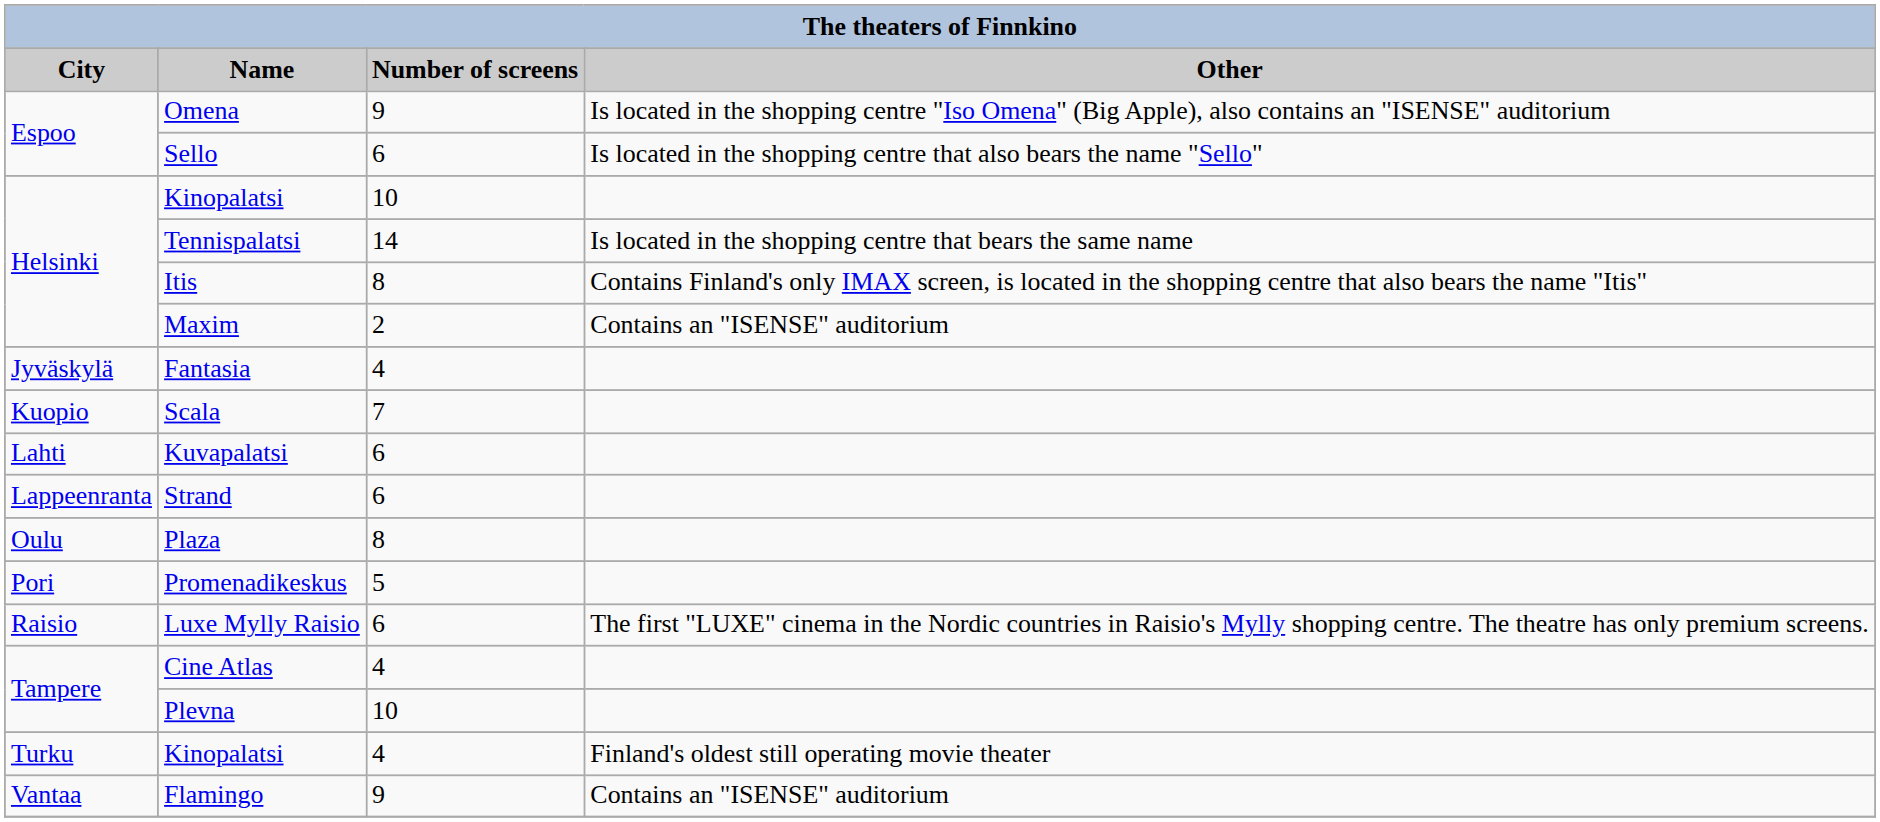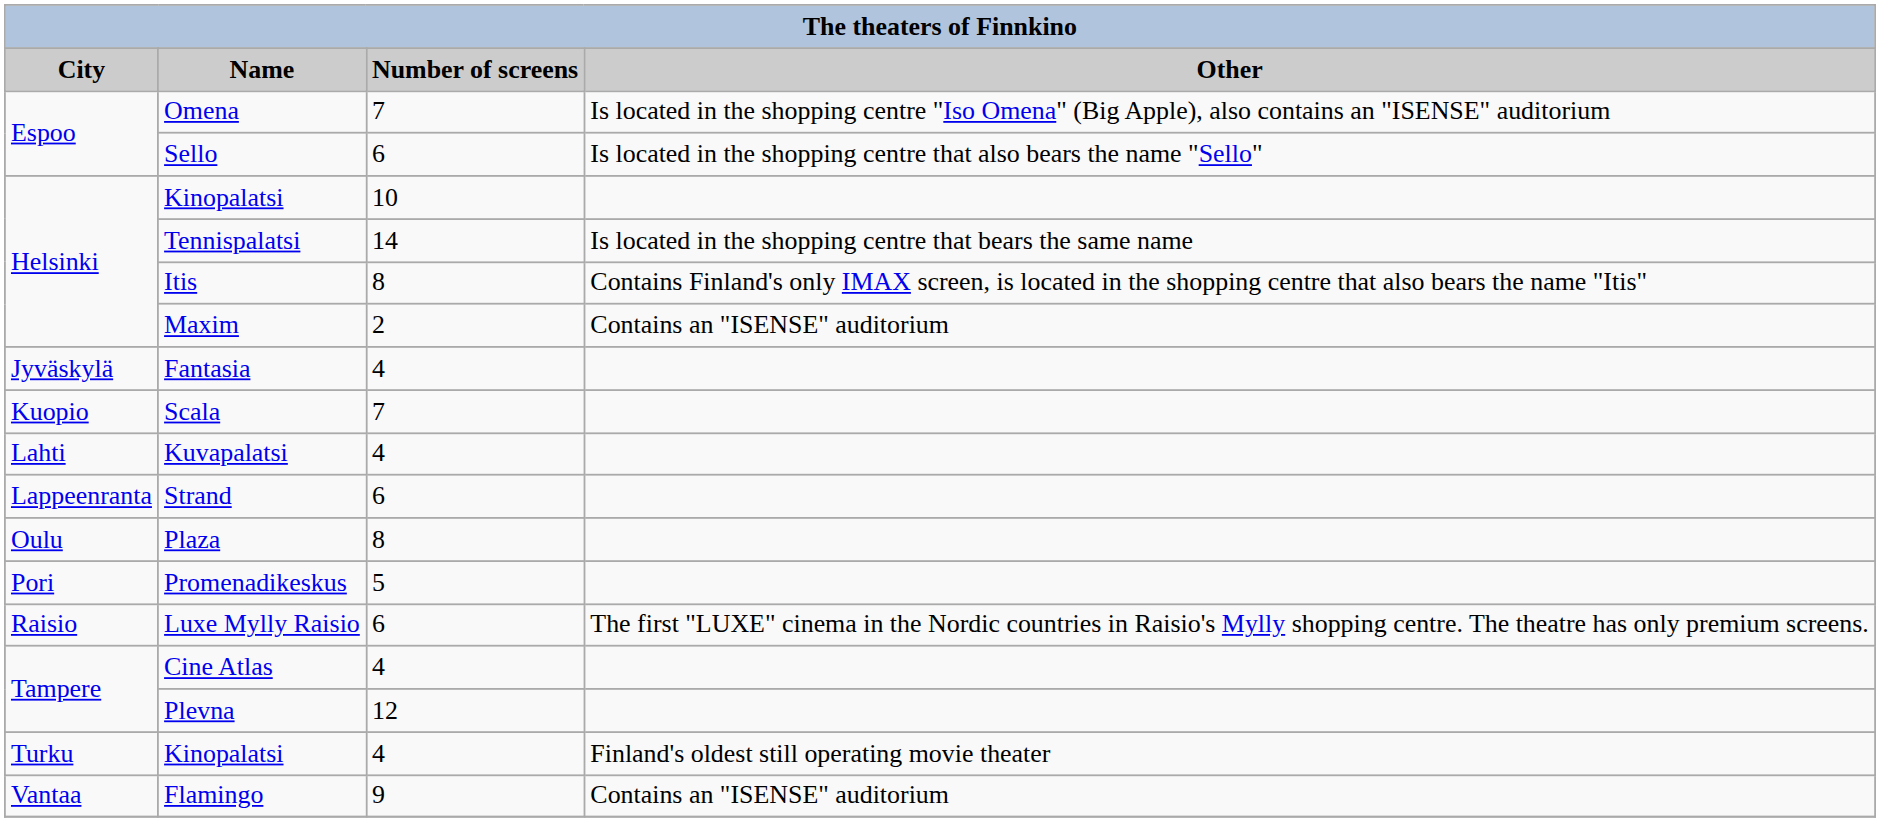Omena | Number of screens: 9 -> 7
Kuvapalatsi | Number of screens: 6 -> 4
Plevna | Number of screens: 10 -> 12
